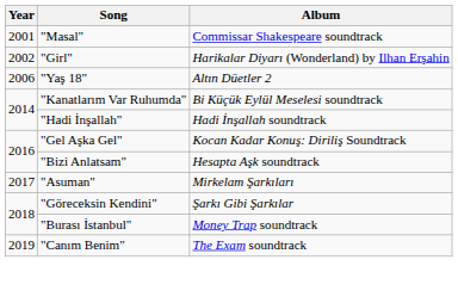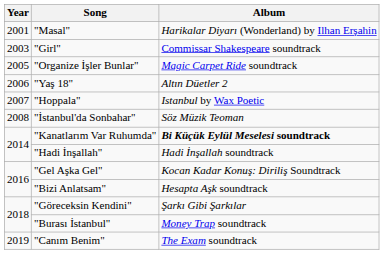"Masal" | Album: Commissar Shakespeare soundtrack -> Harikalar Diyarı (Wonderland) by Ilhan Erşahin
"Girl" | Year: 2002 -> 2003
"Girl" | Album: Harikalar Diyarı (Wonderland) by Ilhan Erşahin -> Commissar Shakespeare soundtrack
+ row: 2005 | "Organize İşler Bunlar" | Magic Carpet Ride soundtrack
+ row: 2007 | "Hoppala" | Istanbul by Wax Poetic
+ row: 2008 | "İstanbul'da Sonbahar" | Söz Müzik Teoman
"Kanatlarım Var Ruhumda" | Album: normal -> bold
- row: 2017 | "Asuman" | Mirkelam Şarkıları
